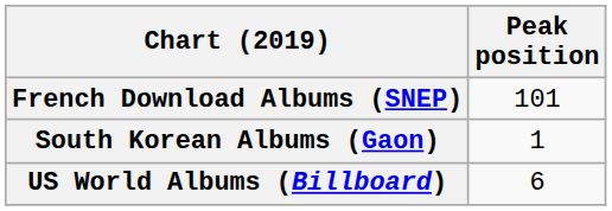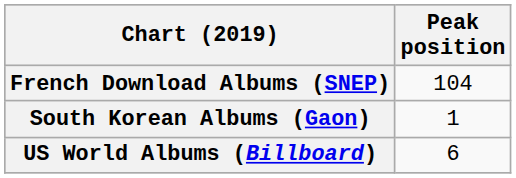French Download Albums (SNEP) | Peak position: 101 -> 104
